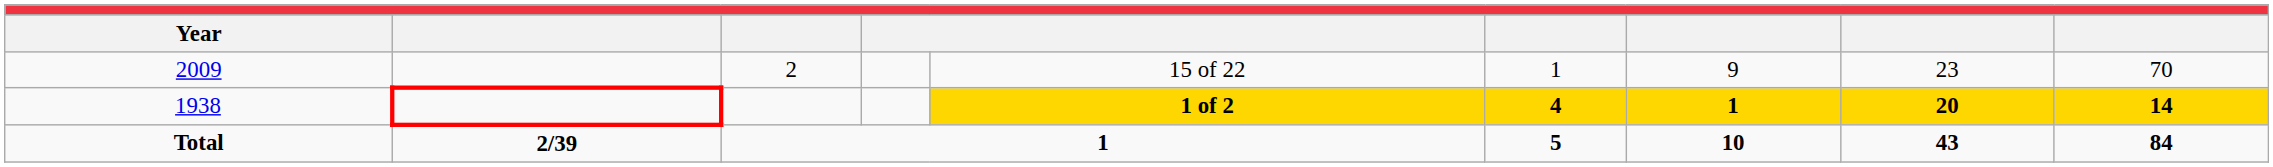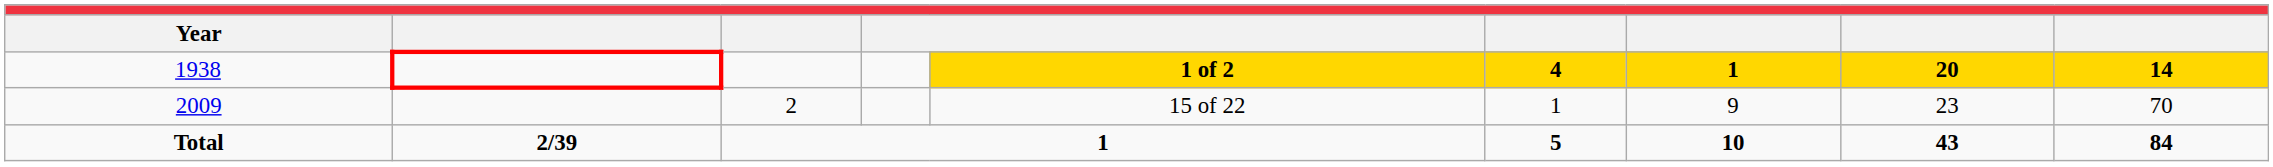rows swapped: 1938 <-> 2009
